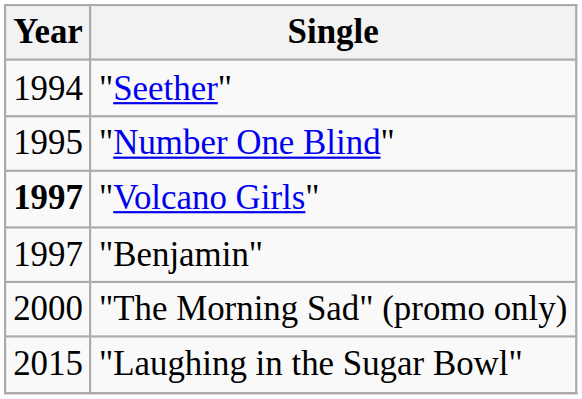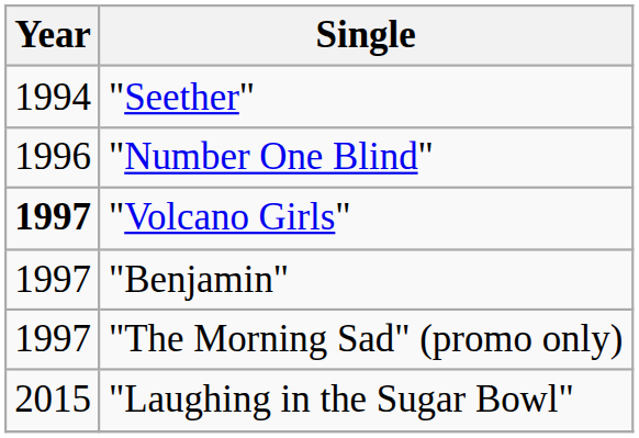"Number One Blind" | Year: 1995 -> 1996
"The Morning Sad" (promo only) | Year: 2000 -> 1997
